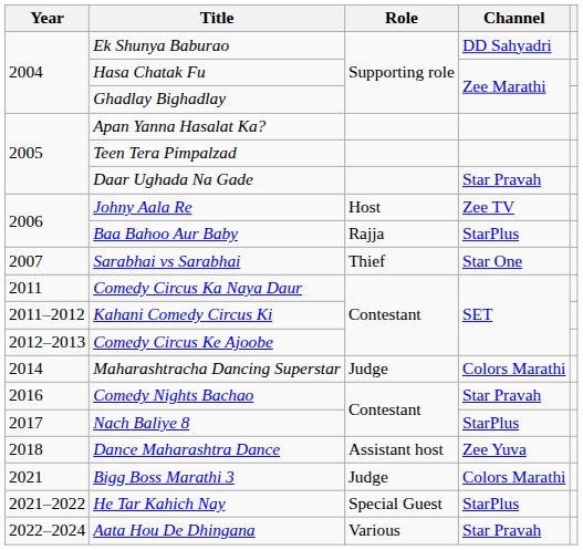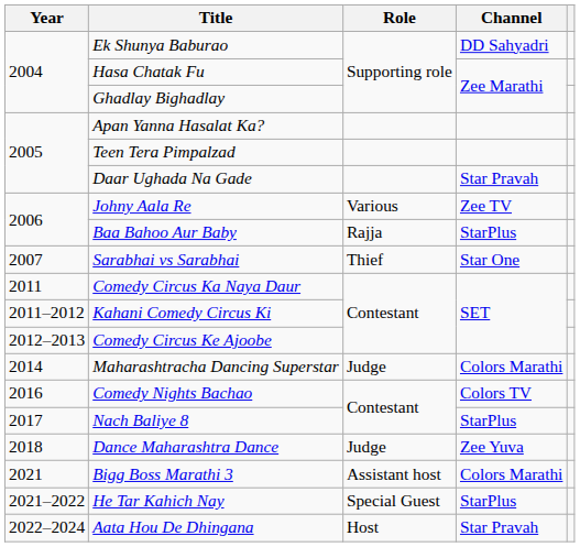Johny Aala Re | Role: Host -> Various
Comedy Nights Bachao | Channel: Star Pravah -> Colors TV
Dance Maharashtra Dance | Role: Assistant host -> Judge
Bigg Boss Marathi 3 | Role: Judge -> Assistant host
Aata Hou De Dhingana | Role: Various -> Host
